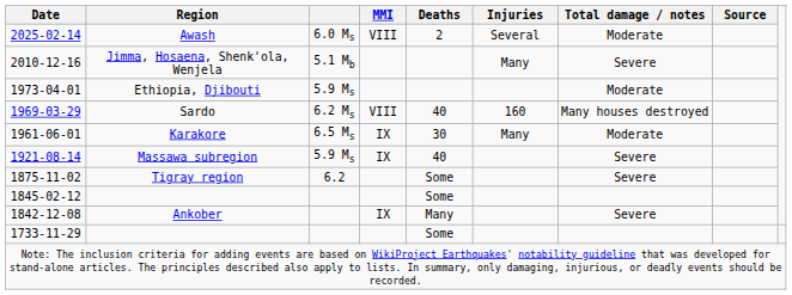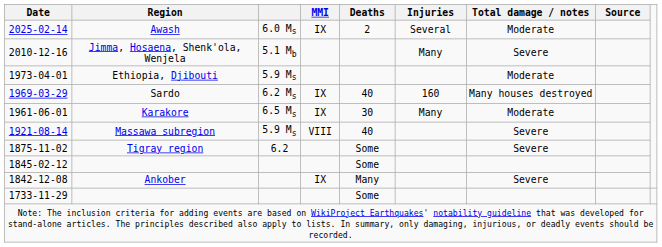Awash | MMI: VIII -> IX
Sardo | MMI: VIII -> IX
Massawa subregion | MMI: IX -> VIII
